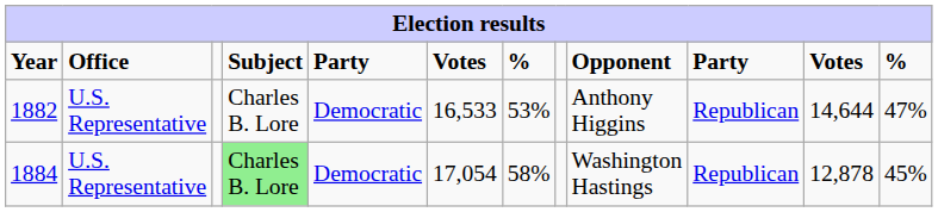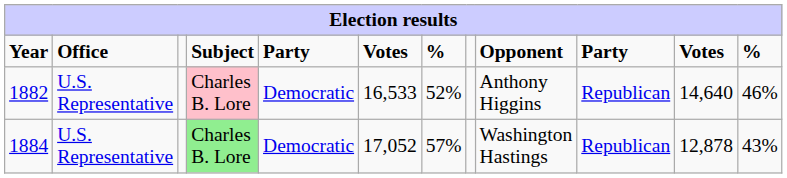1882 | Subject: no background -> pink background
1882 | column 7: 53% -> 52%
1882 | column 11: 14,644 -> 14,640
1882 | column 12: 47% -> 46%
1884 | column 6: 17,054 -> 17,052
1884 | column 7: 58% -> 57%
1884 | column 12: 45% -> 43%
